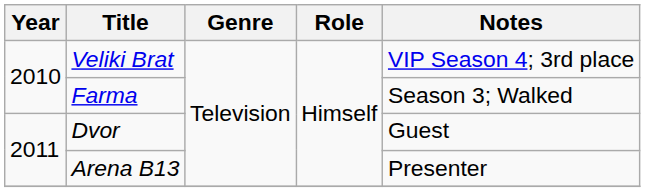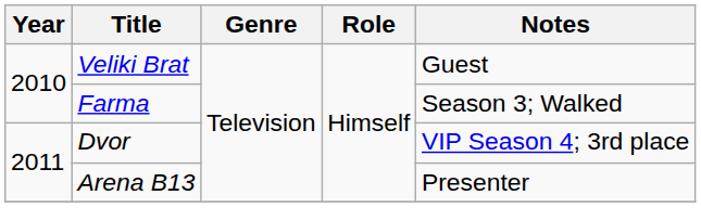Veliki Brat | Notes: VIP Season 4; 3rd place -> Guest
Dvor | Notes: Guest -> VIP Season 4; 3rd place
